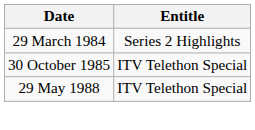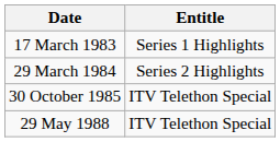+ row: 17 March 1983 | Series 1 Highlights
